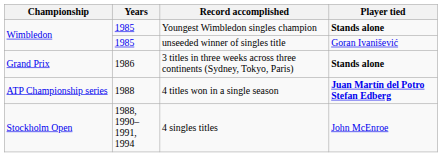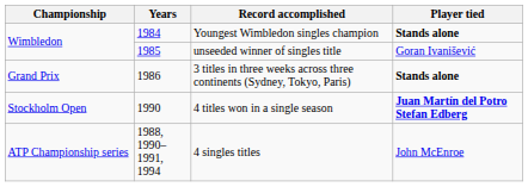Youngest Wimbledon singles champion | Years: 1985 -> 1984
4 titles won in a single season | Championship: ATP Championship series -> Stockholm Open
4 titles won in a single season | Years: 1988 -> 1990
4 singles titles | Championship: Stockholm Open -> ATP Championship series
